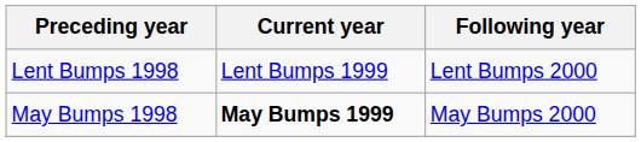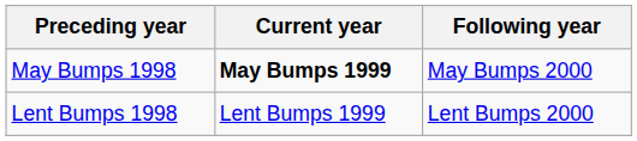rows swapped: May Bumps 1998 <-> Lent Bumps 1998
